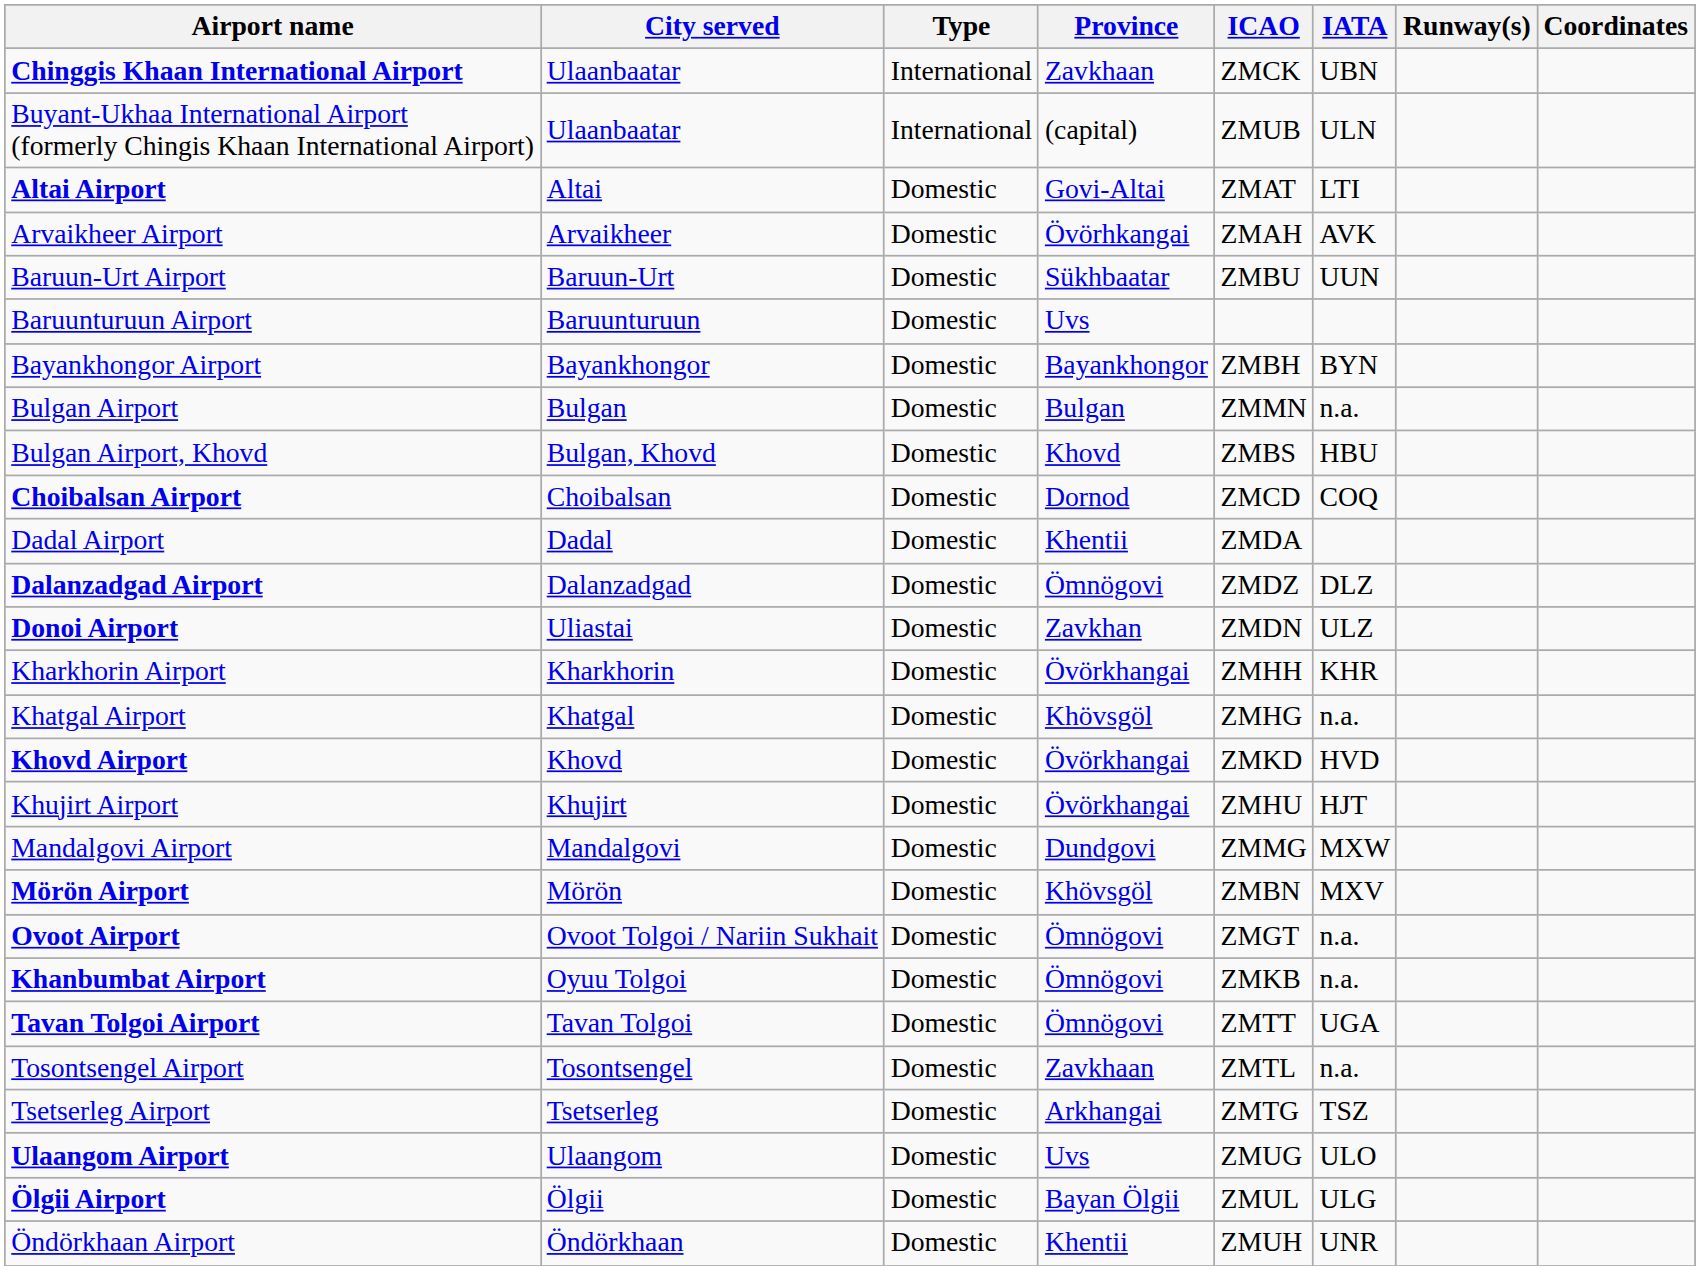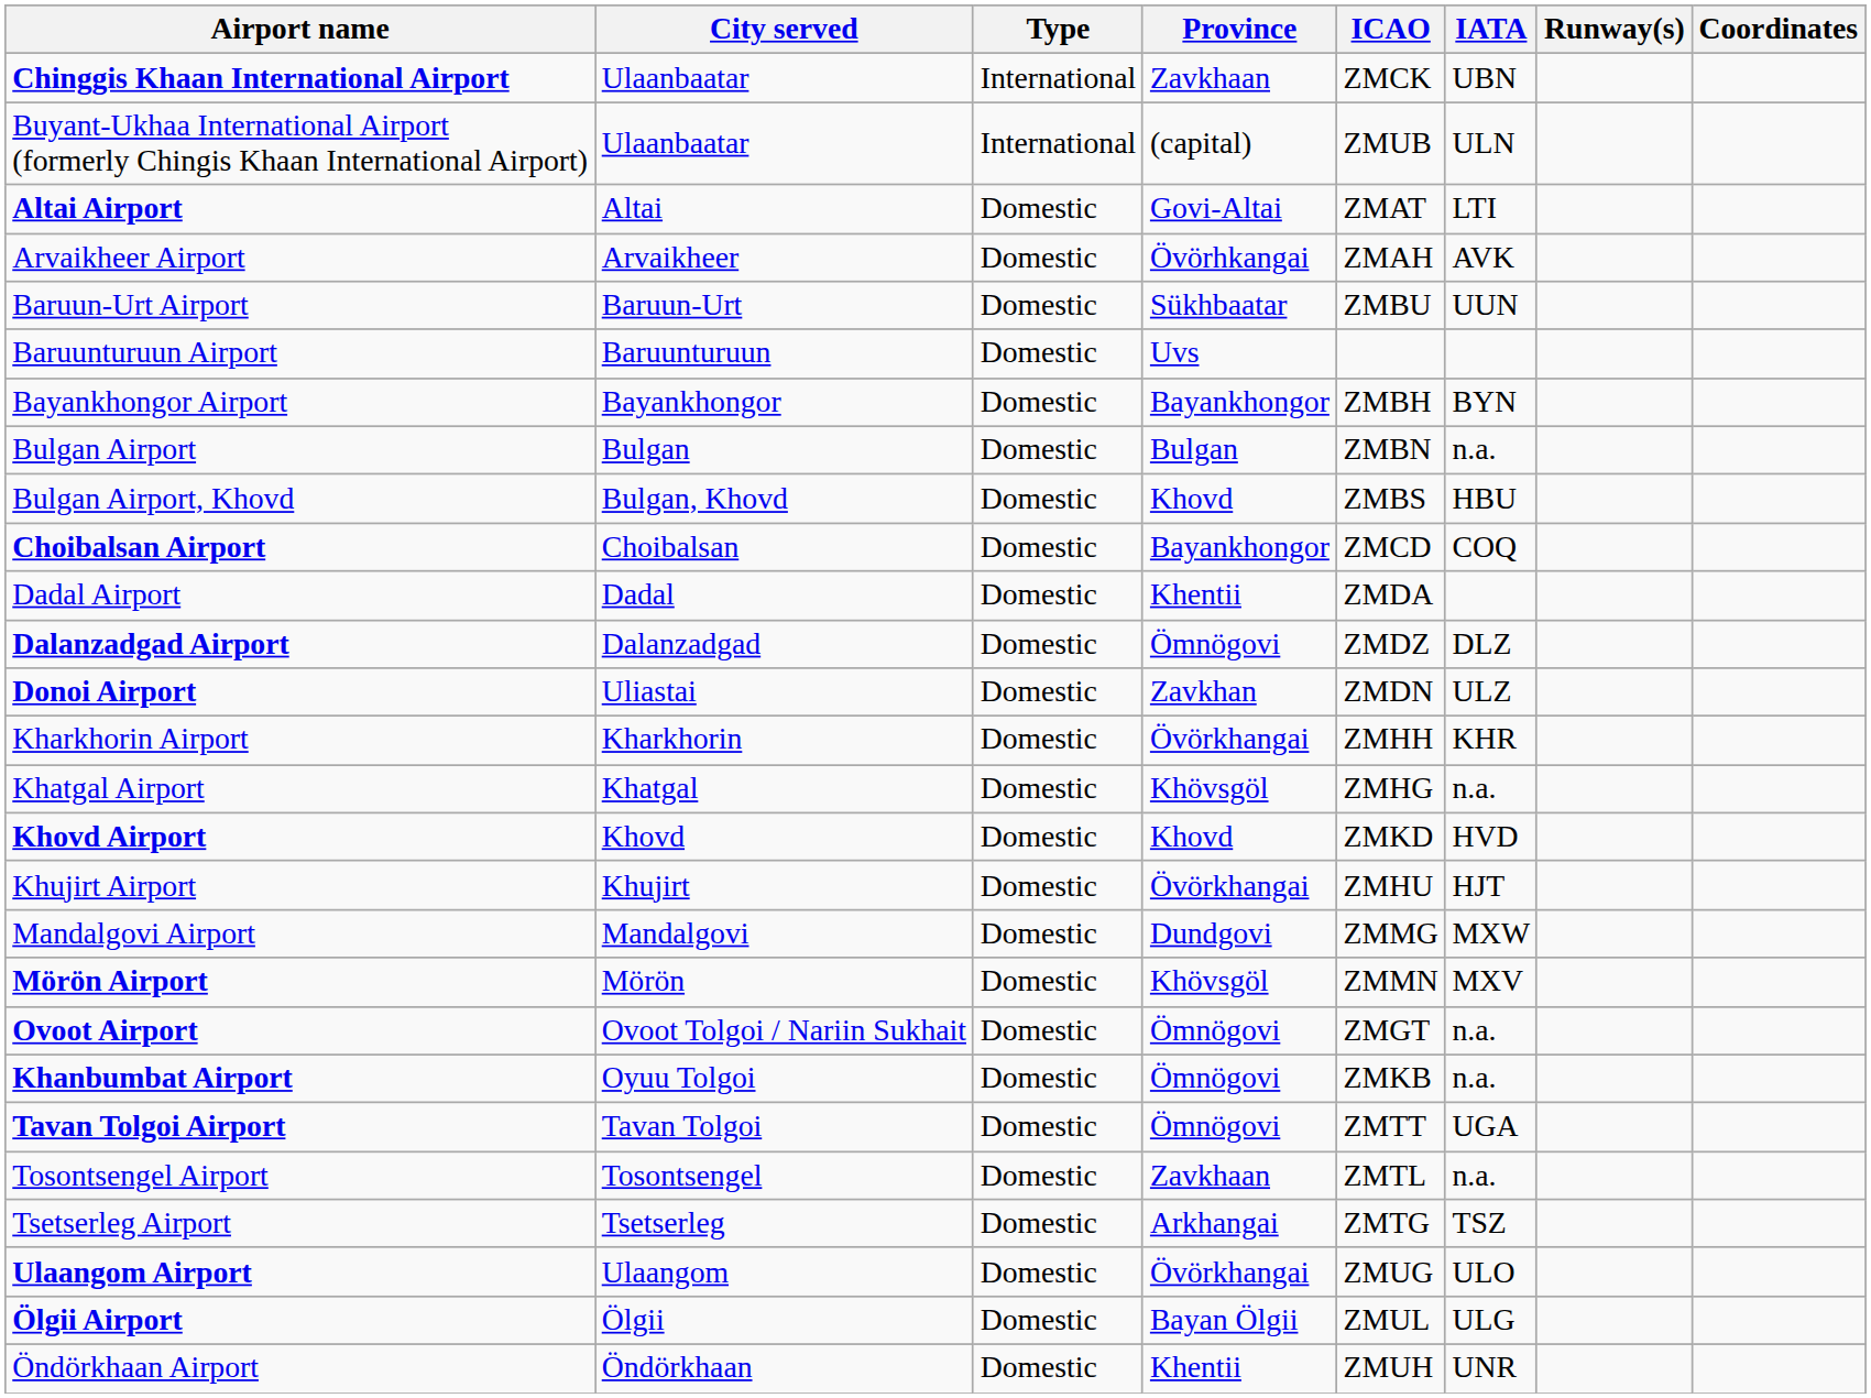Bulgan Airport | ICAO: ZMMN -> ZMBN
Choibalsan Airport | Province: Dornod -> Bayankhongor
Khovd Airport | Province: Övörkhangai -> Khovd
Mörön Airport | ICAO: ZMBN -> ZMMN
Ulaangom Airport | Province: Uvs -> Övörkhangai
